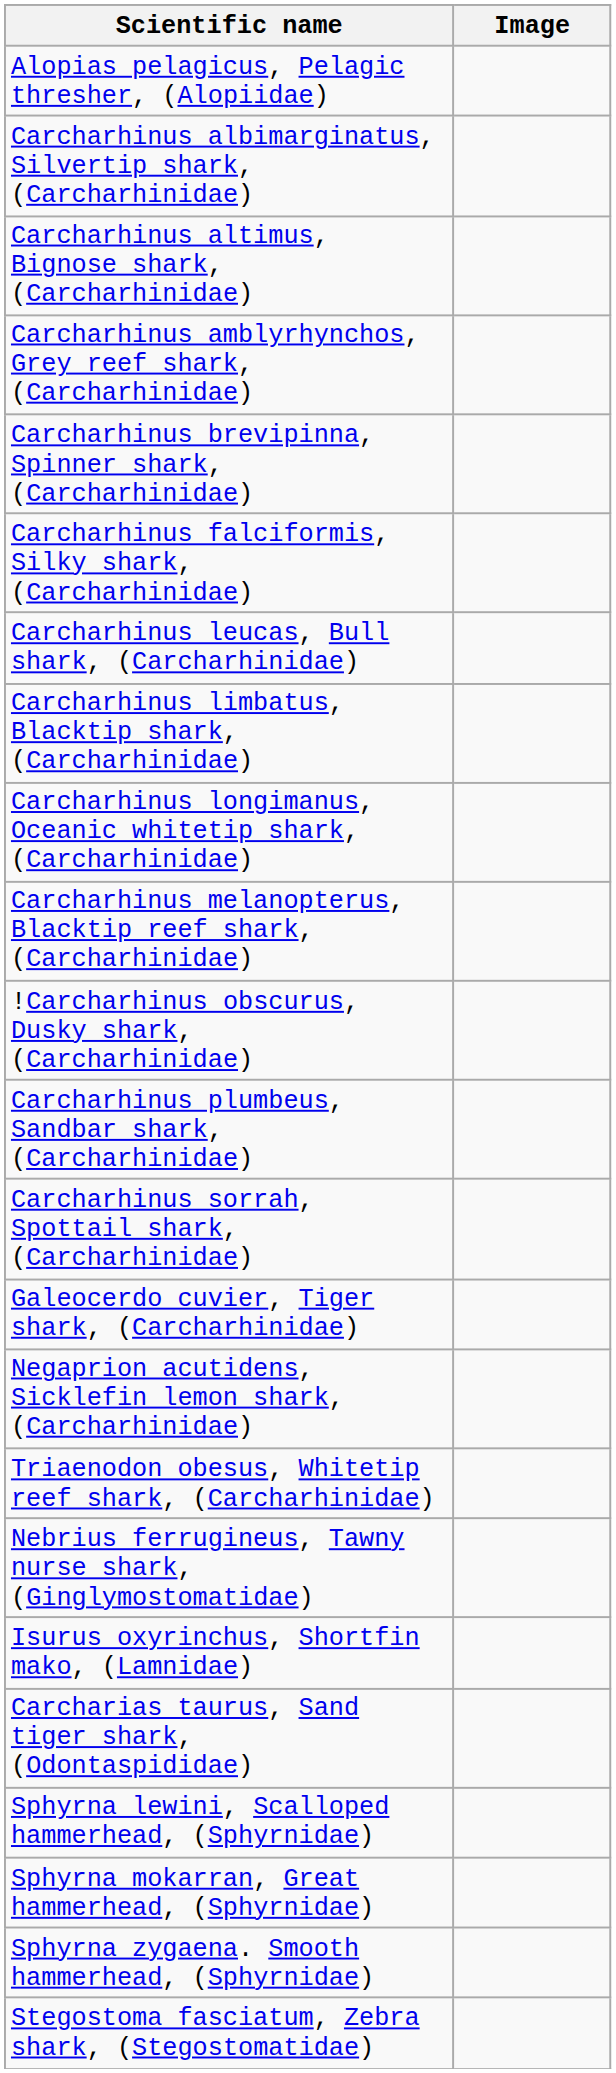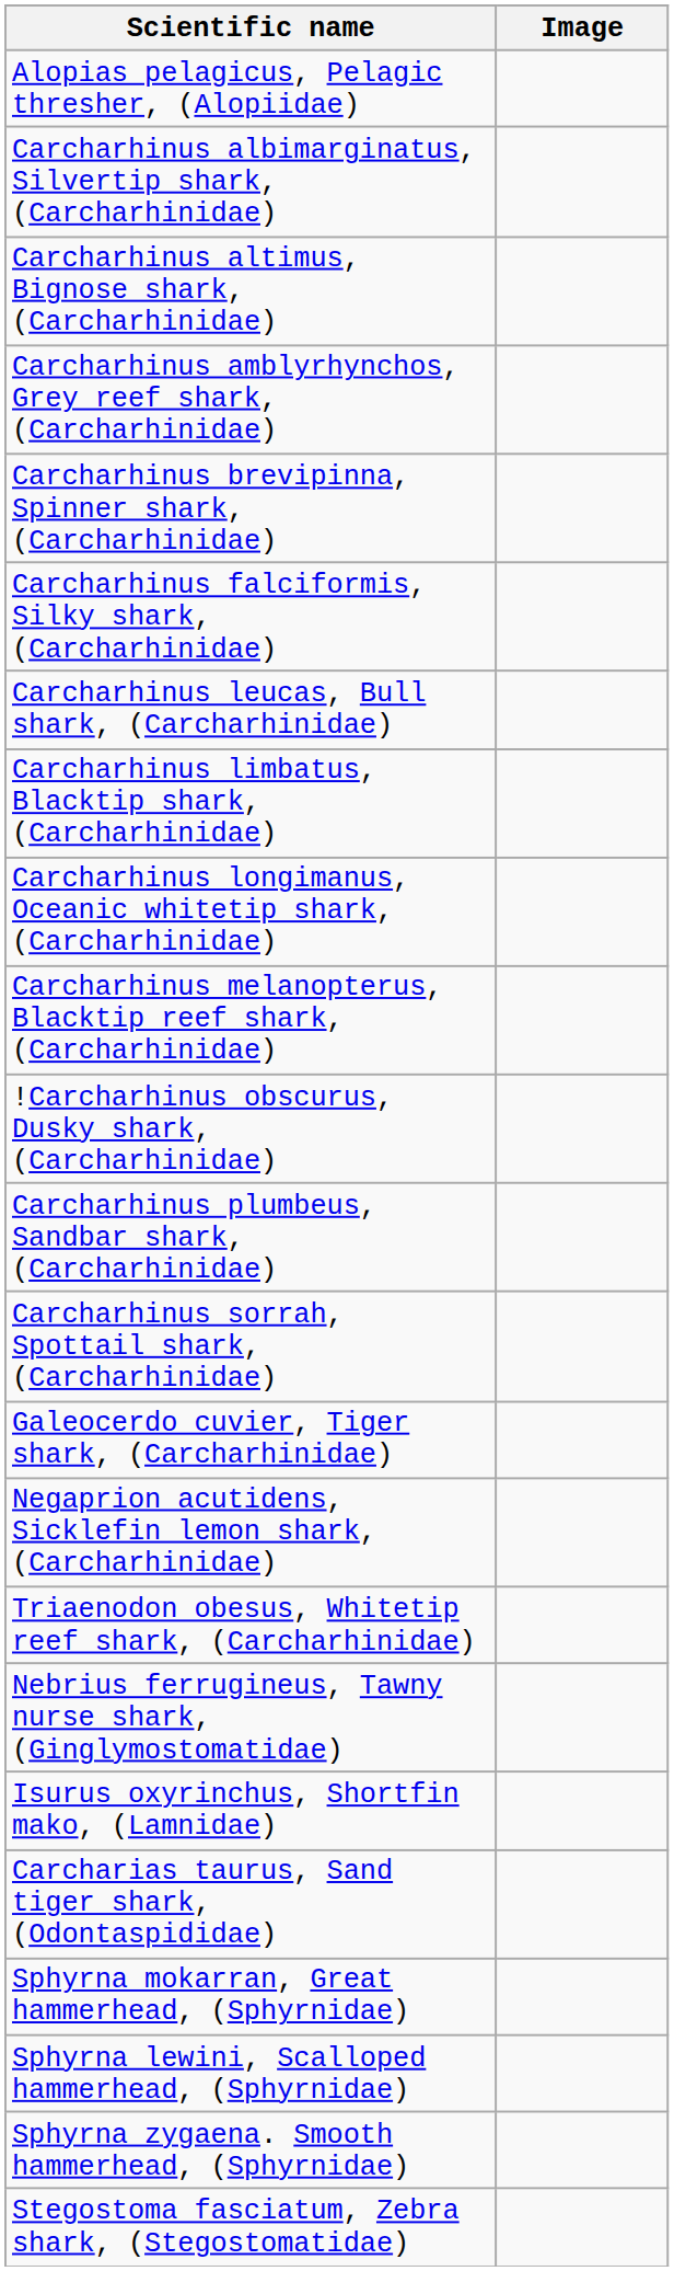rows swapped: Sphyrna lewini, Scalloped hammerhead, (Sphyrnidae) <-> Sphyrna mokarran, Great hammerhead, (Sphyrnidae)
